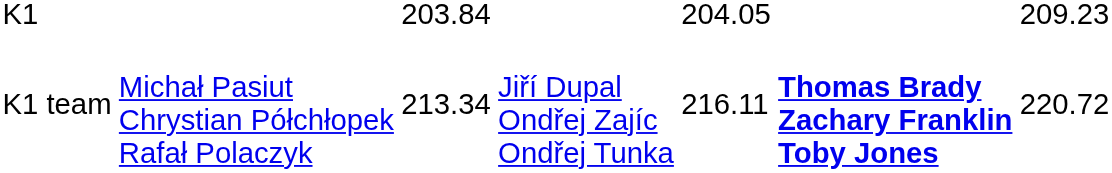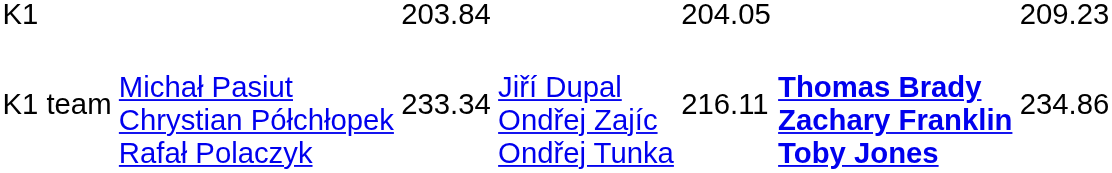K1 team | column 3: 213.34 -> 233.34
K1 team | column 7: 220.72 -> 234.86
